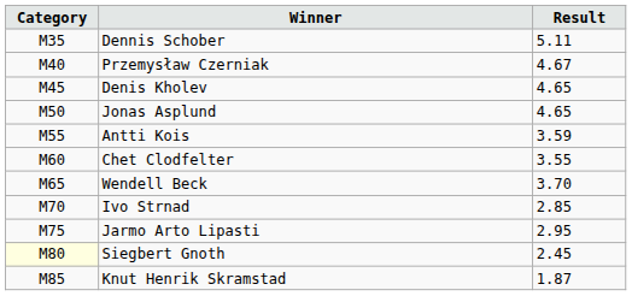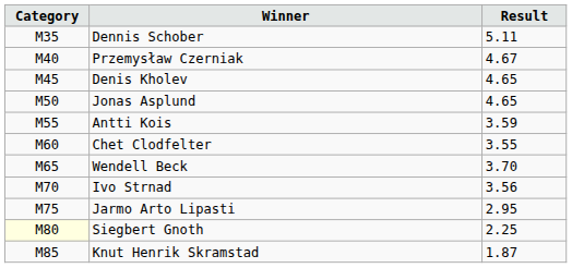Ivo Strnad | Result: 2.85 -> 3.56
Siegbert Gnoth | Result: 2.45 -> 2.25
